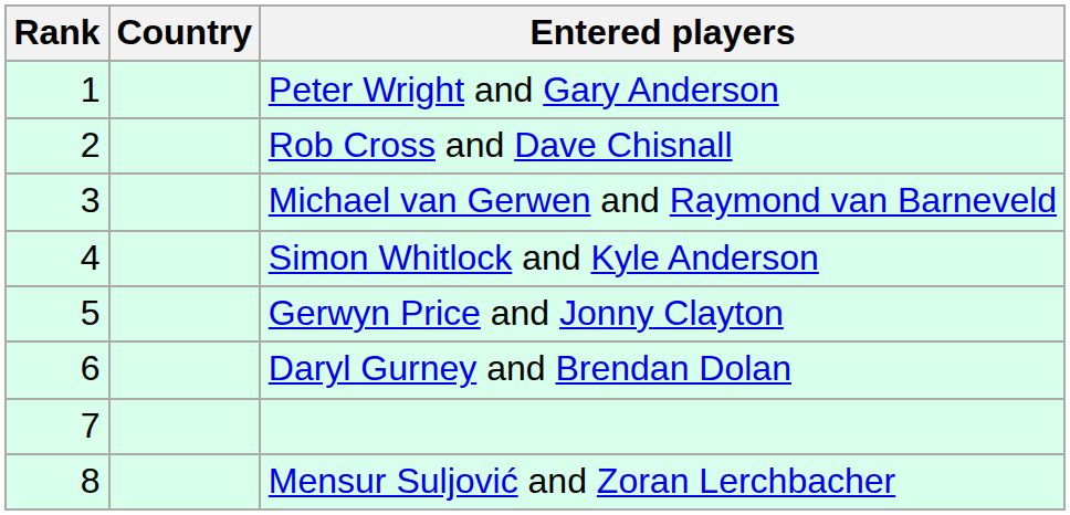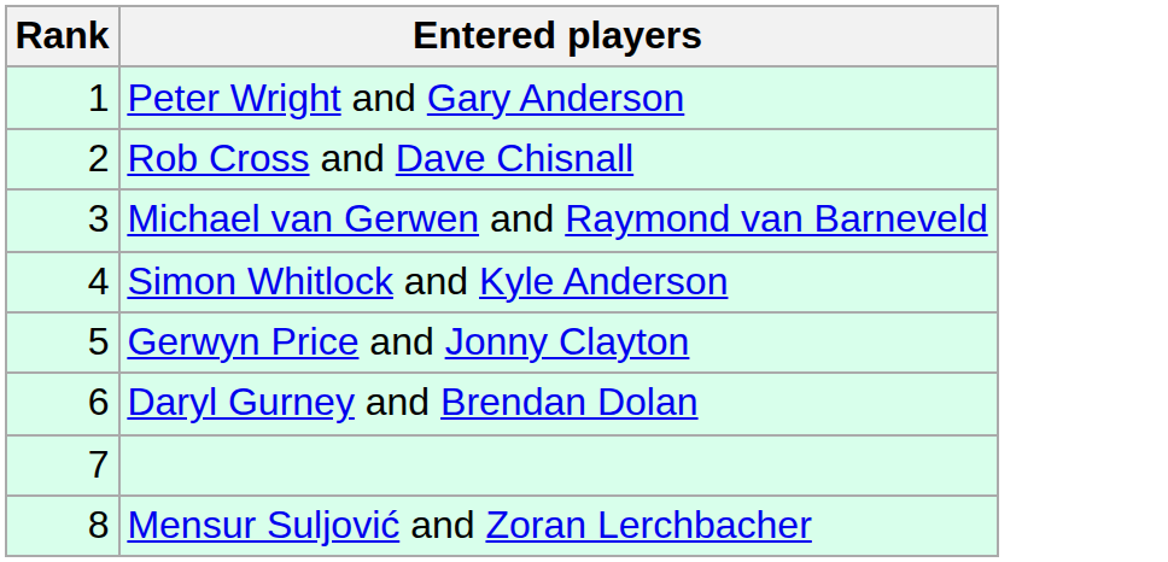- column: Country
